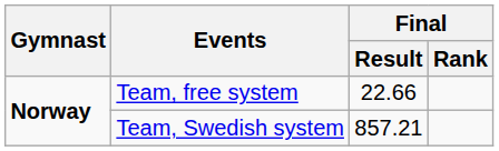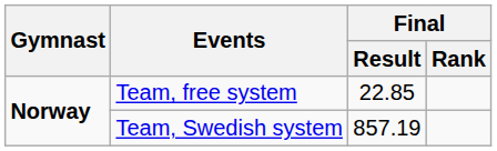Team, free system | Final / Result: 22.66 -> 22.85
Team, Swedish system | Final / Result: 857.21 -> 857.19
